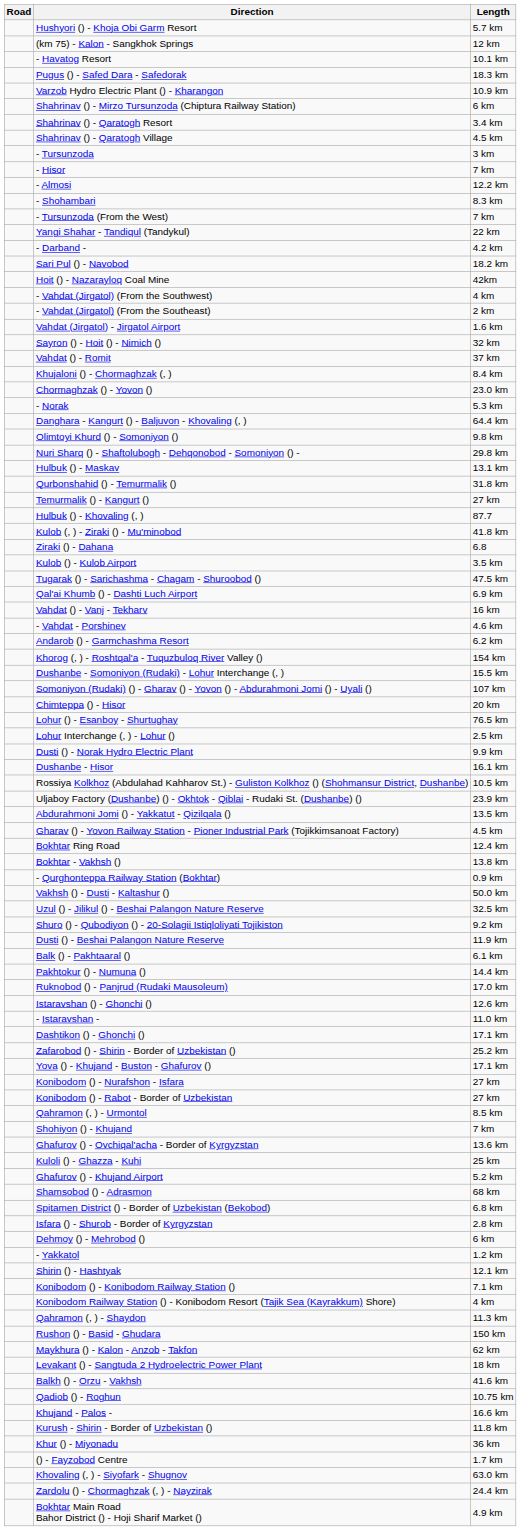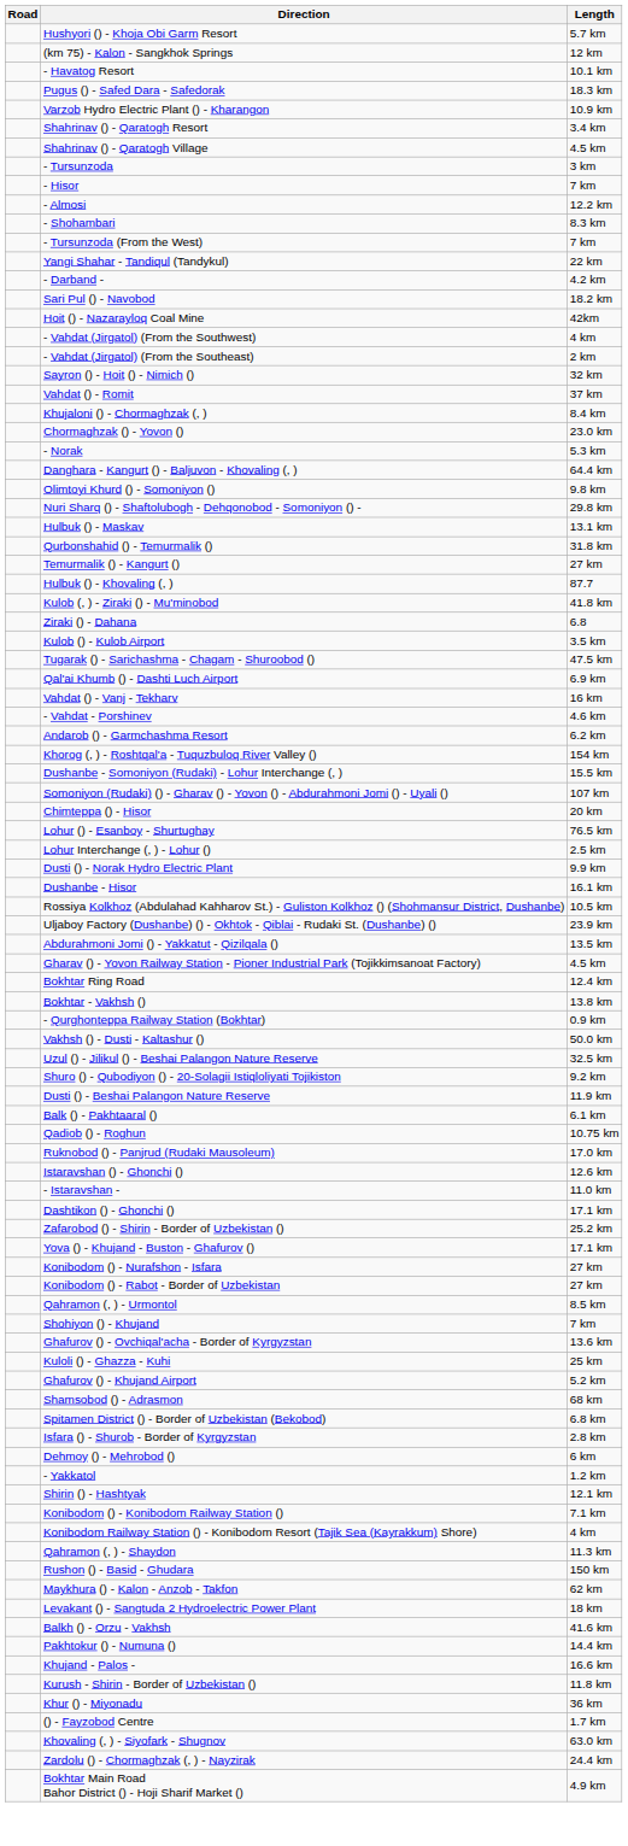- row: Shahrinav () - Mirzo Tursunzoda (Chiptura Railway Station) | 6 km
- row: Vahdat (Jirgatol) - Jirgatol Airport | 1.6 km
rows swapped: Pakhtokur () - Numuna () <-> Qadiob () - Roghun
